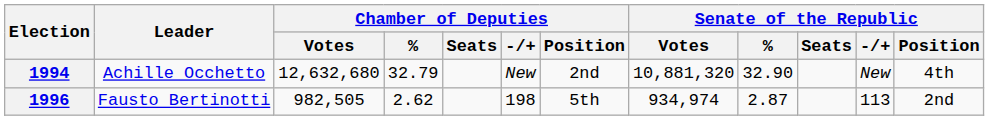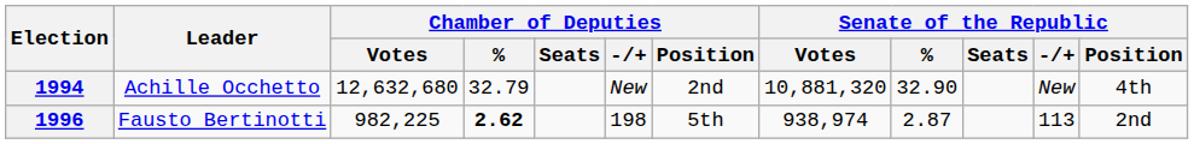1996 | Chamber of Deputies / Votes: 982,505 -> 982,225
1996 | Chamber of Deputies / %: normal -> bold
1996 | Senate of the Republic / Votes: 934,974 -> 938,974
